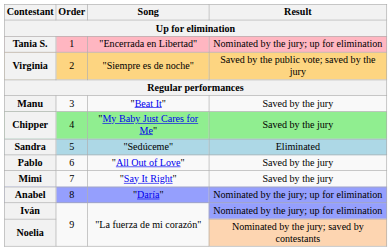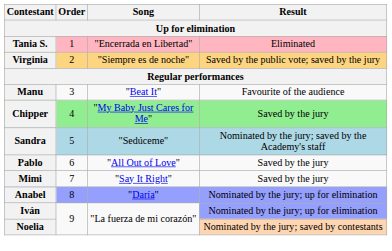Tania S. | Result: Nominated by the jury; up for elimination -> Eliminated
Manu | Result: Saved by the jury -> Favourite of the audience
Sandra | Result: Eliminated -> Nominated by the jury; saved by the Academy's staff
